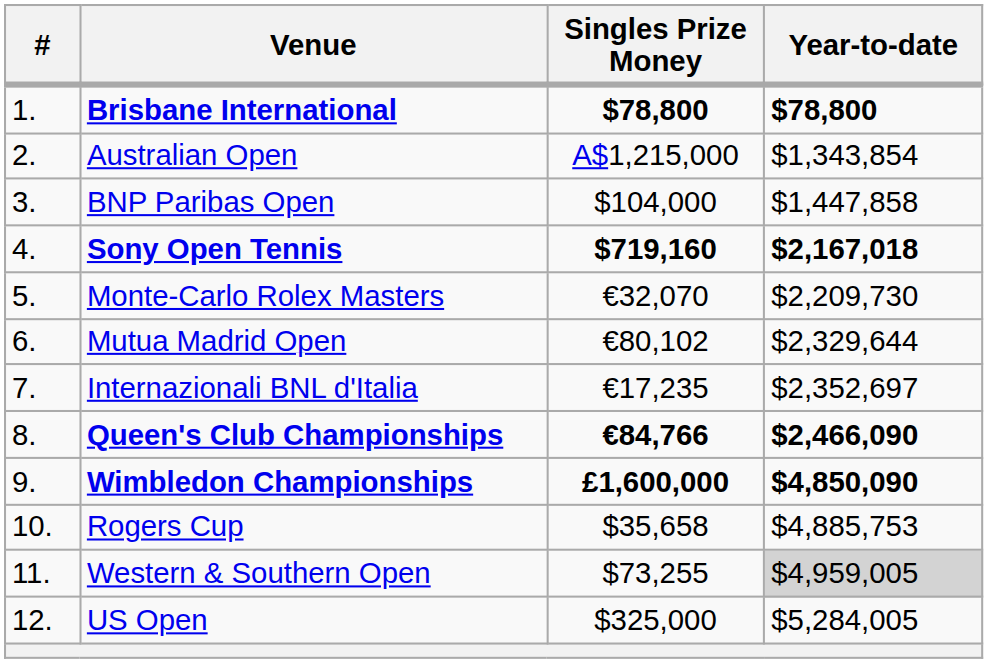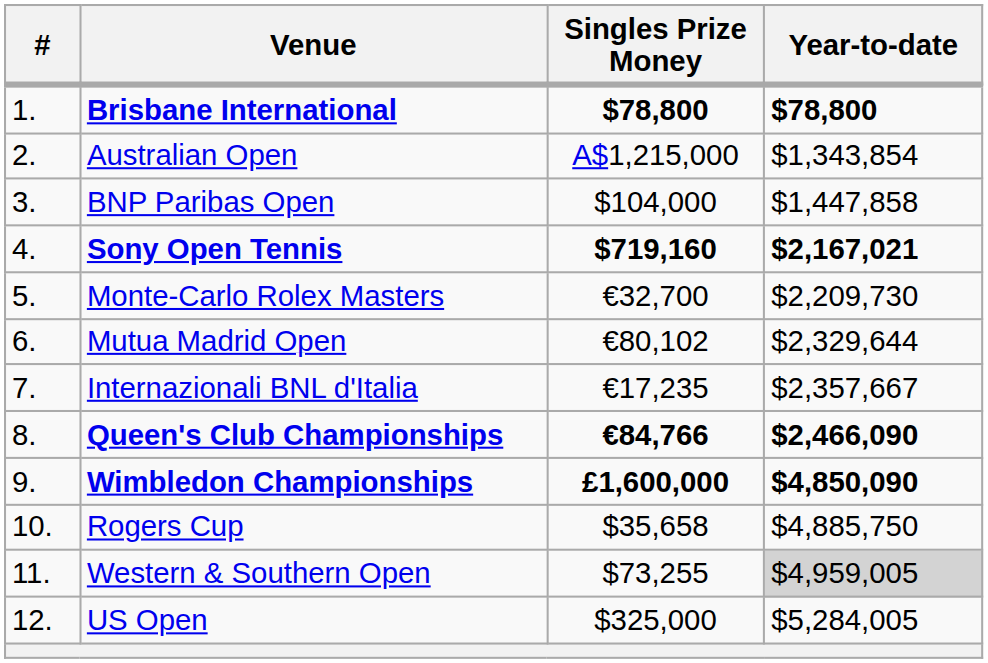Sony Open Tennis | Year-to-date: $2,167,018 -> $2,167,021
Monte-Carlo Rolex Masters | Singles Prize Money: €32,070 -> €32,700
Internazionali BNL d'Italia | Year-to-date: $2,352,697 -> $2,357,667
Rogers Cup | Year-to-date: $4,885,753 -> $4,885,750
